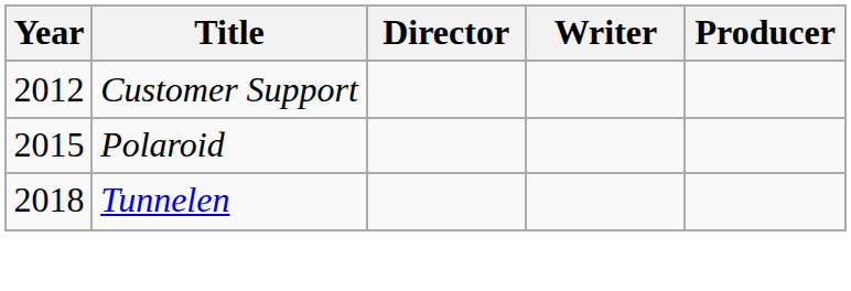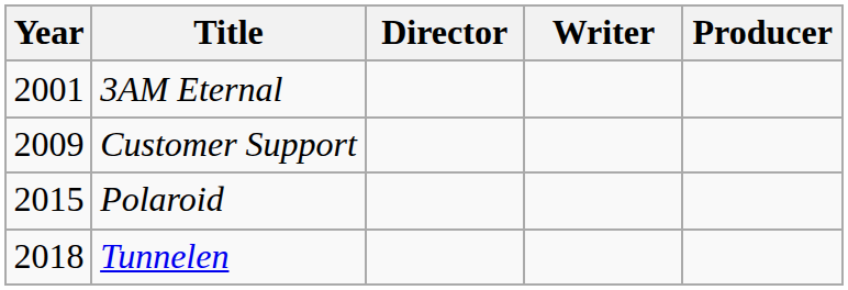+ row: 2001 | 3AM Eternal
Customer Support | Year: 2012 -> 2009
